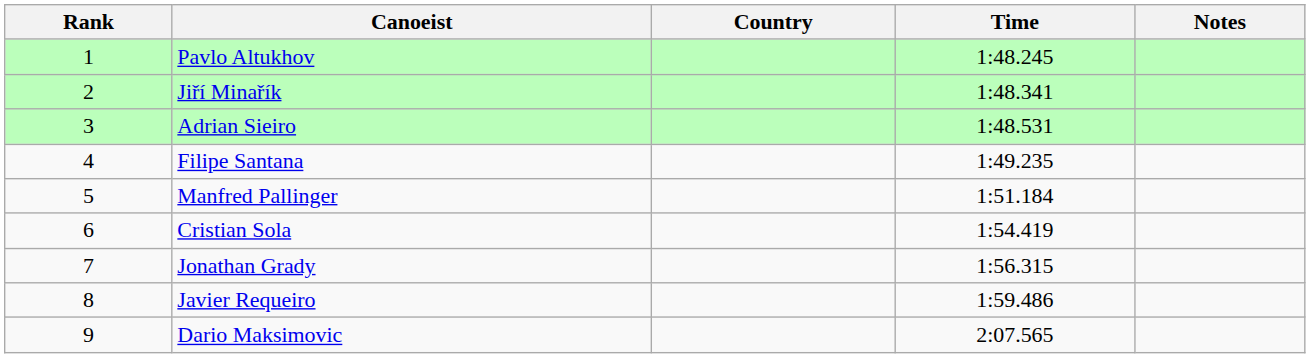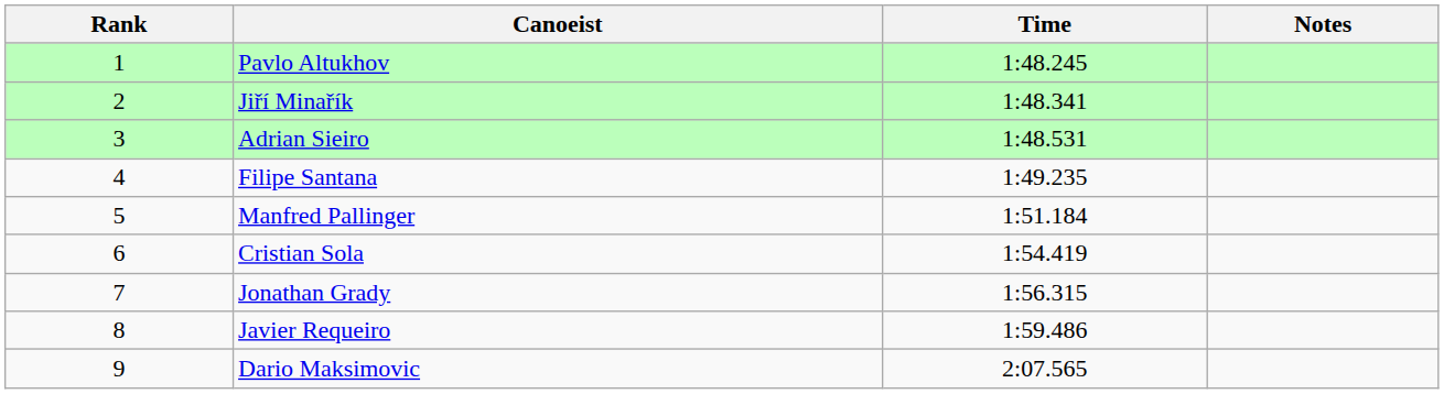- column: Country
